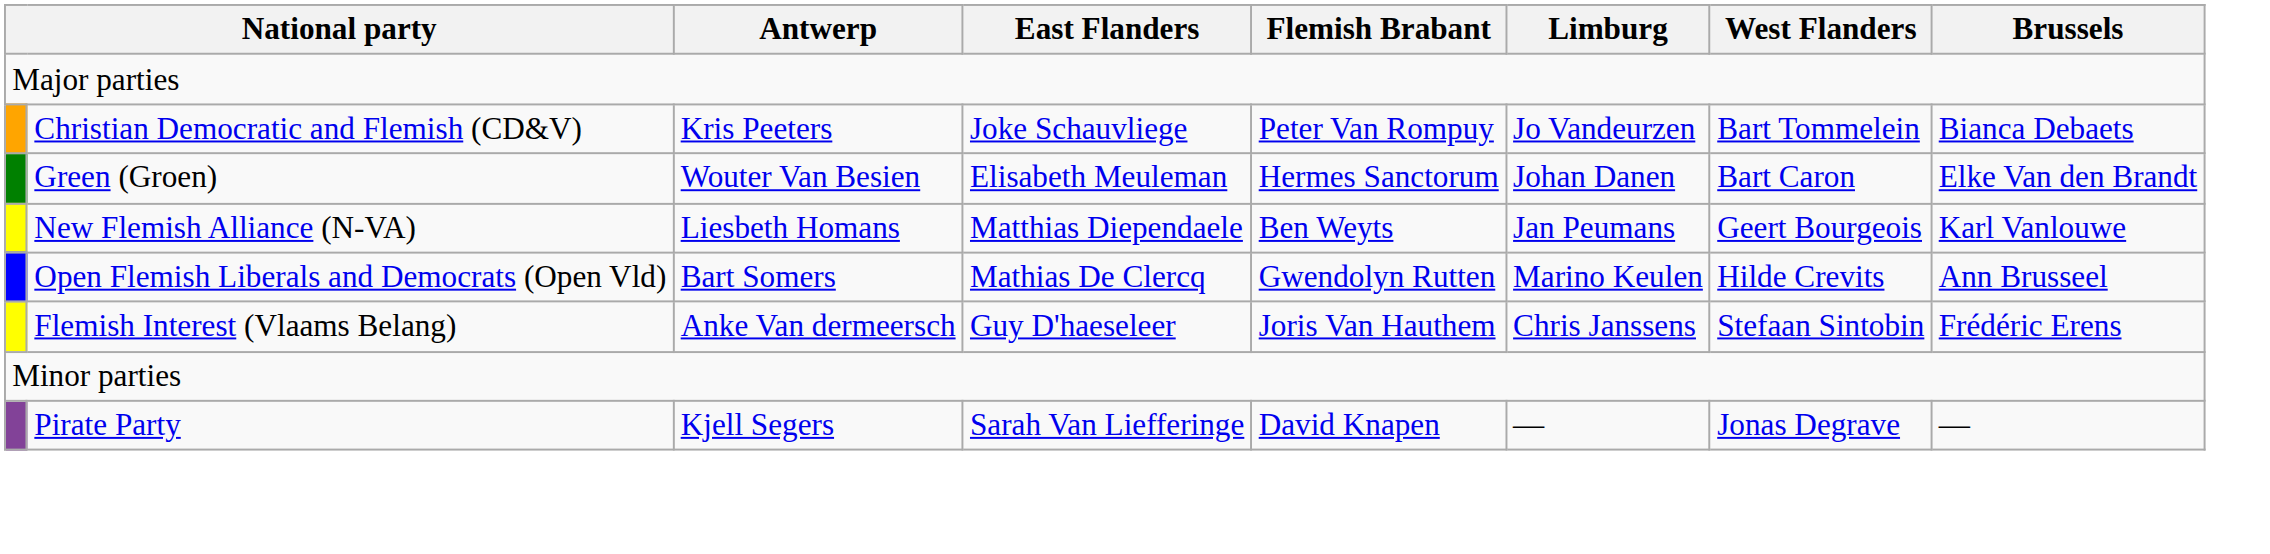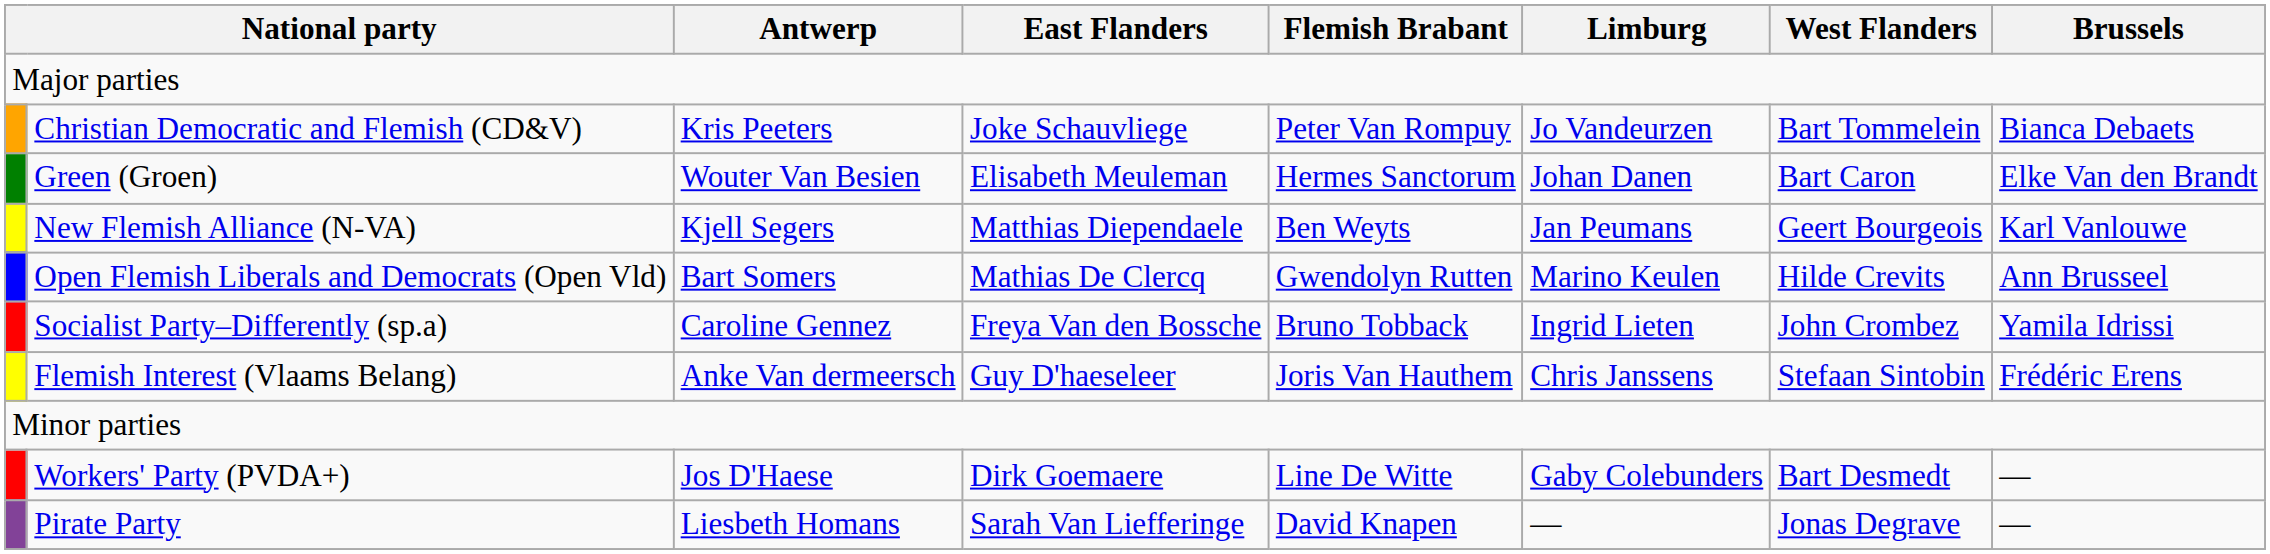New Flemish Alliance (N-VA) | Antwerp: Liesbeth Homans -> Kjell Segers
+ row: Socialist Party–Differently (sp.a) | Caroline Gennez | Freya Van den Bossche | Bruno Tobback | Ingrid Lieten | John Crombez | Yamila Idrissi
+ row: Workers' Party (PVDA+) | Jos D'Haese | Dirk Goemaere | Line De Witte | Gaby Colebunders | Bart Desmedt | —
Pirate Party | Antwerp: Kjell Segers -> Liesbeth Homans
